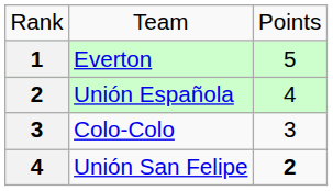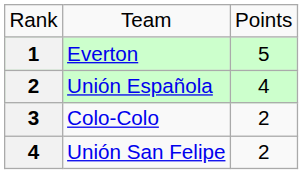Colo-Colo | column 3: 3 -> 2
Unión San Felipe | column 3: bold -> normal
